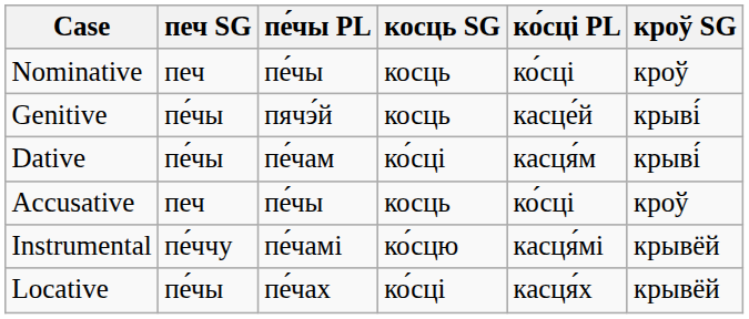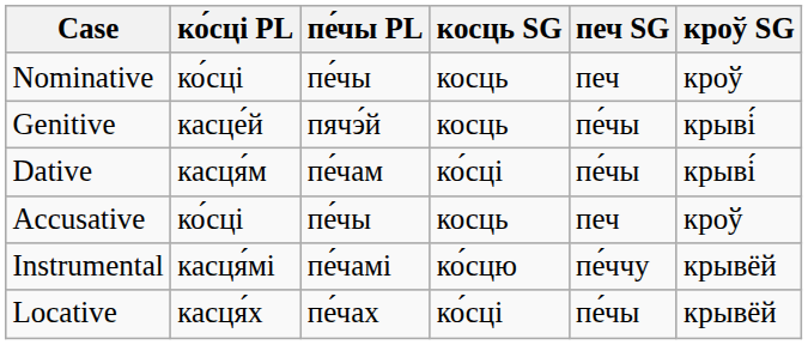columns swapped: печ SG <-> ко́сці PL
